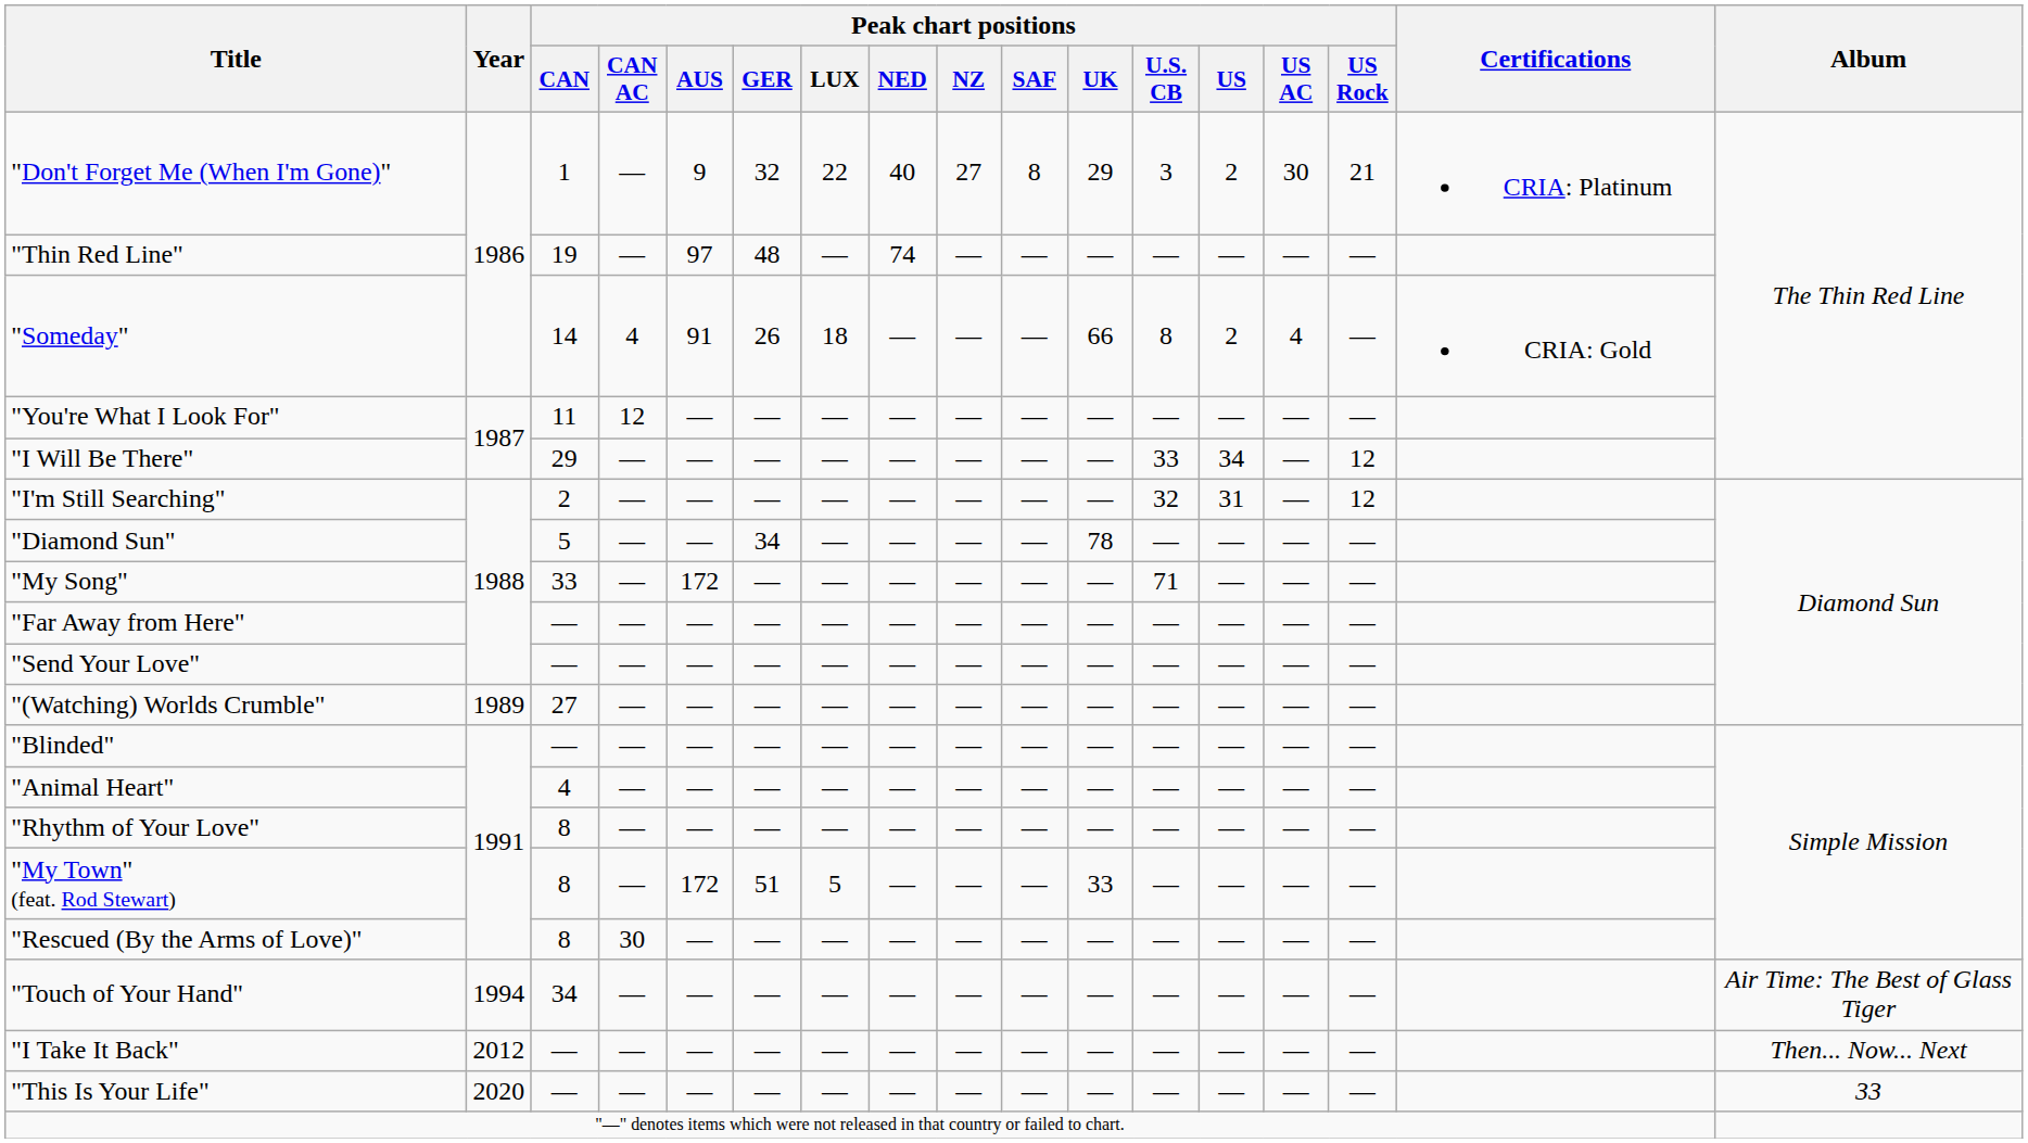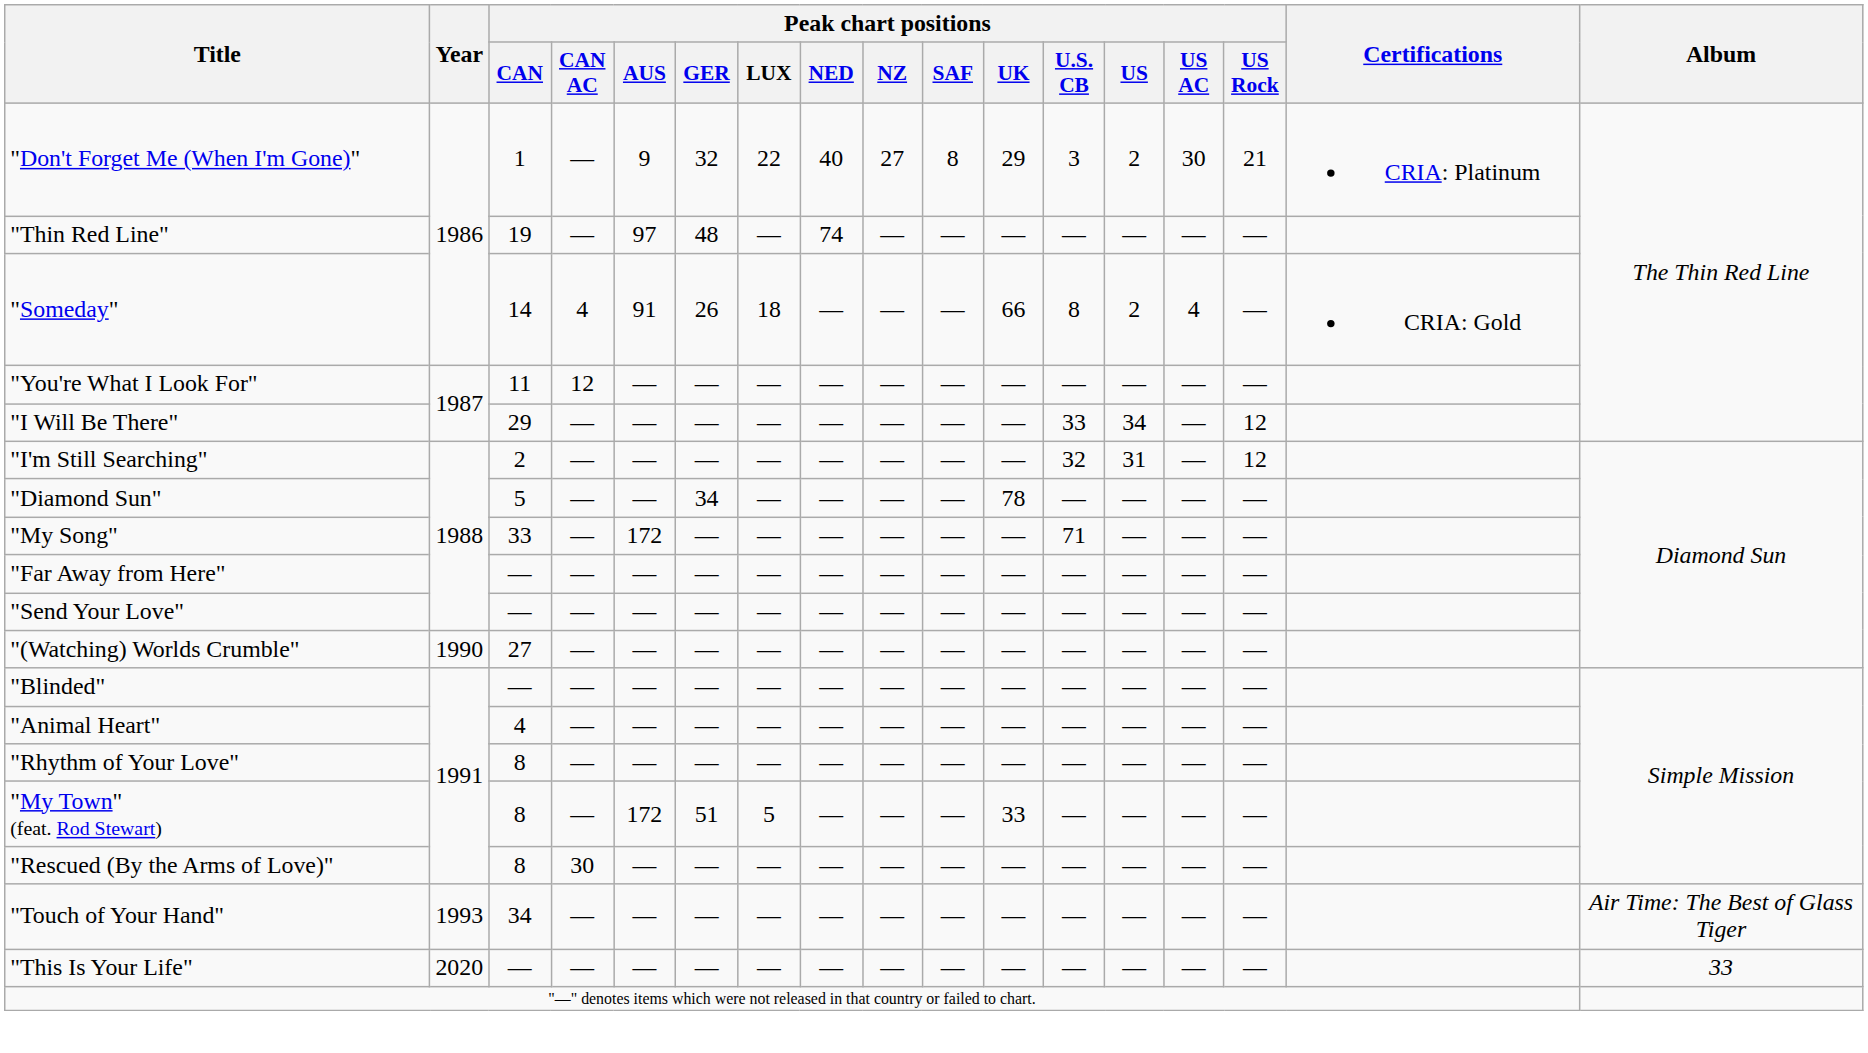"(Watching) Worlds Crumble" | Year: 1989 -> 1990
"Touch of Your Hand" | Year: 1994 -> 1993
- row: "I Take It Back" | 2012 | — | — | — | — | — | — | — | — | — | — | — | — | — | Then... Now... Next
